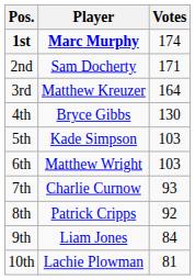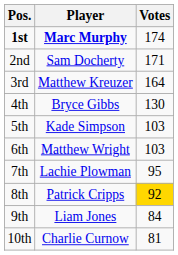7th | Player: Charlie Curnow -> Lachie Plowman
7th | Votes: 93 -> 95
8th | Votes: no background -> gold background
10th | Player: Lachie Plowman -> Charlie Curnow
